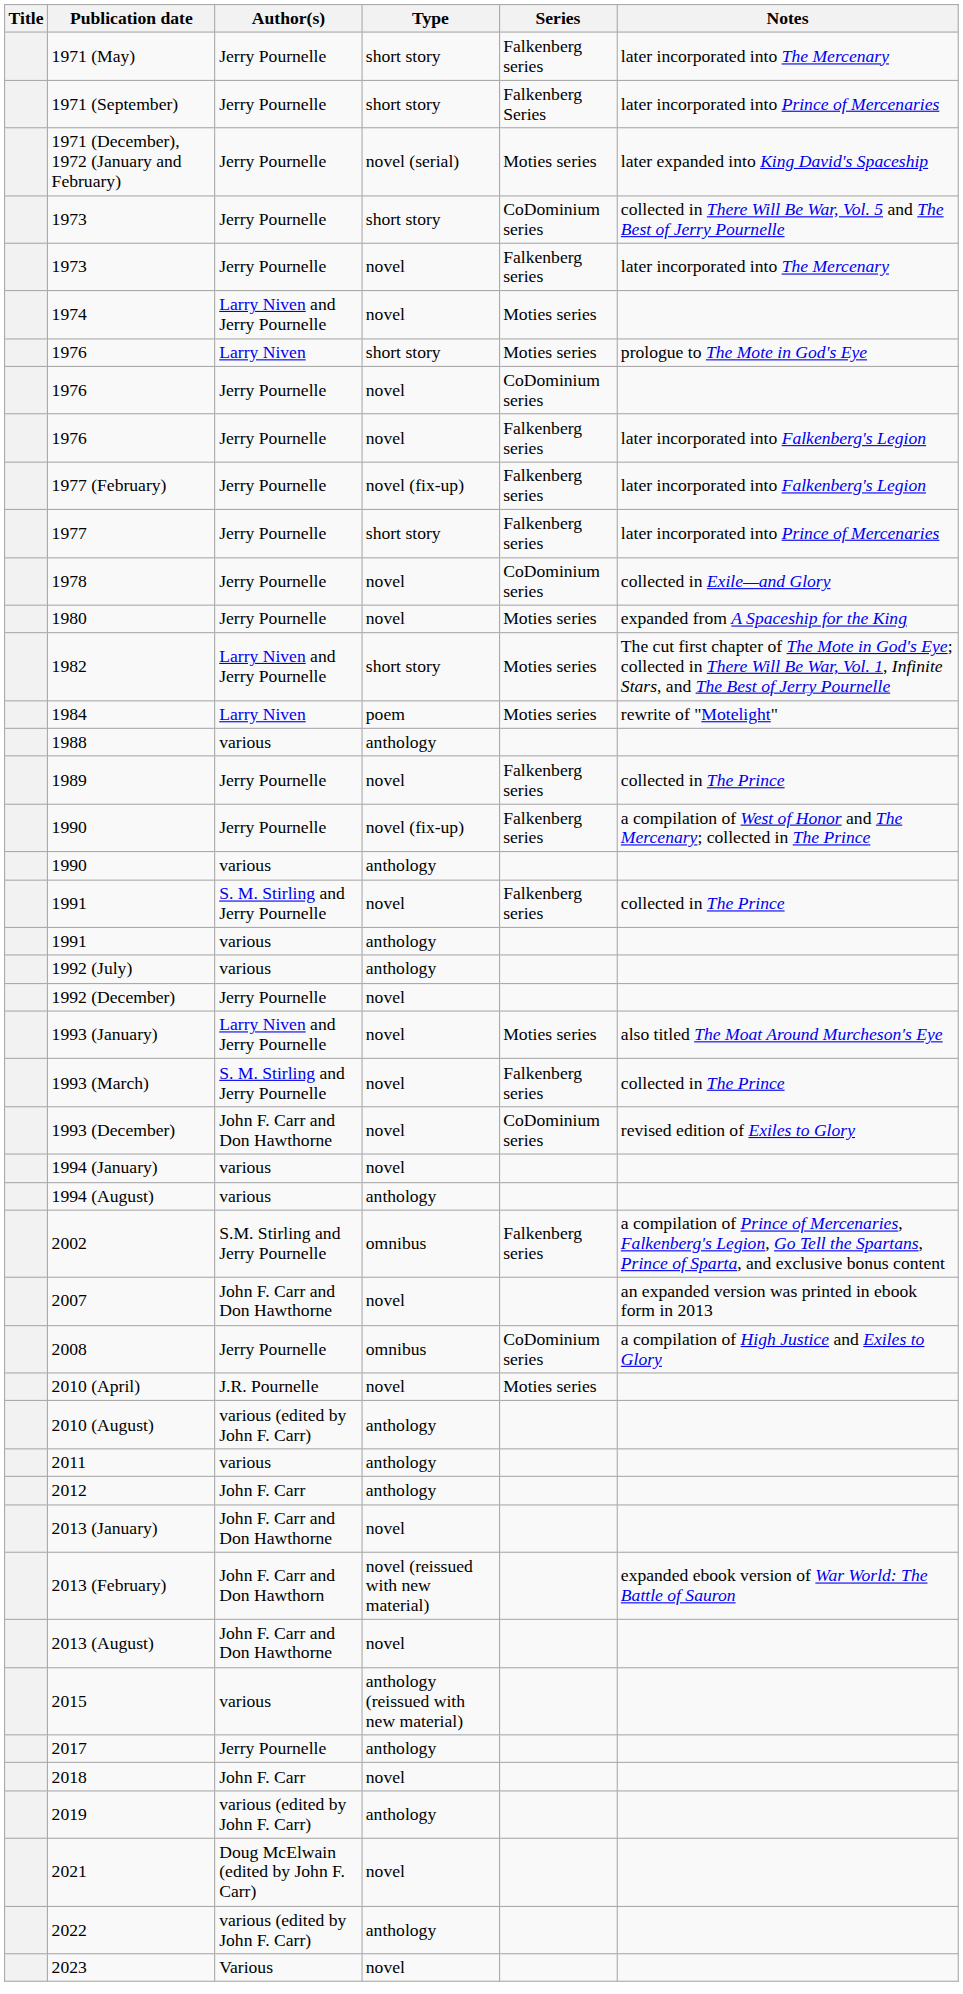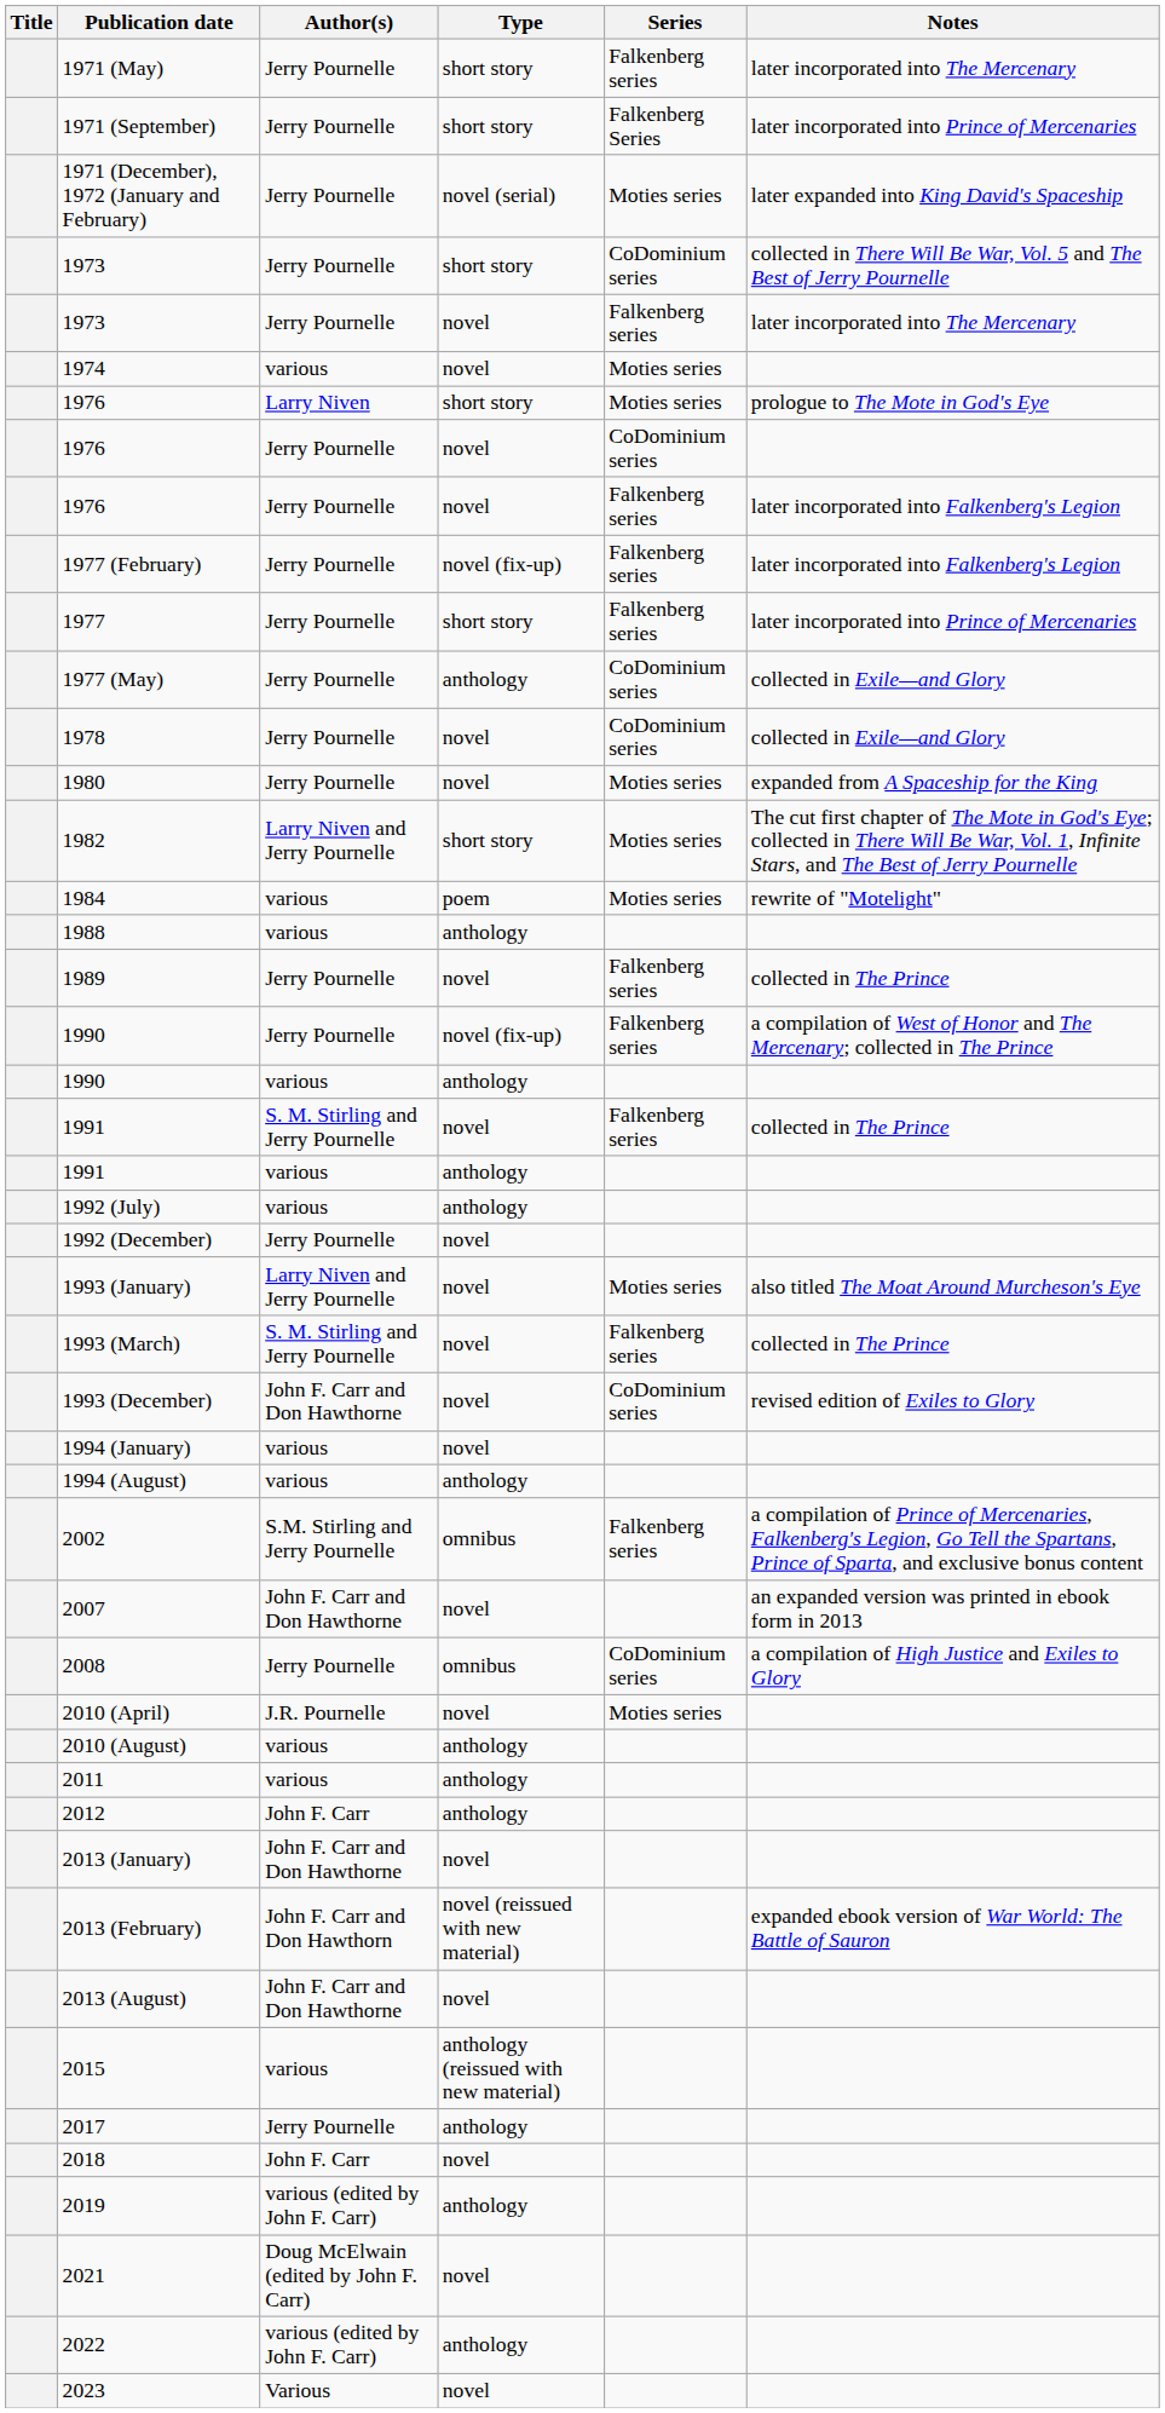1974 | Author(s): Larry Niven and Jerry Pournelle -> various
+ row: 1977 (May) | Jerry Pournelle | anthology | CoDominium series | collected in Exile—and Glory
1984 | Author(s): Larry Niven -> various
2010 (August) | Author(s): various (edited by John F. Carr) -> various
